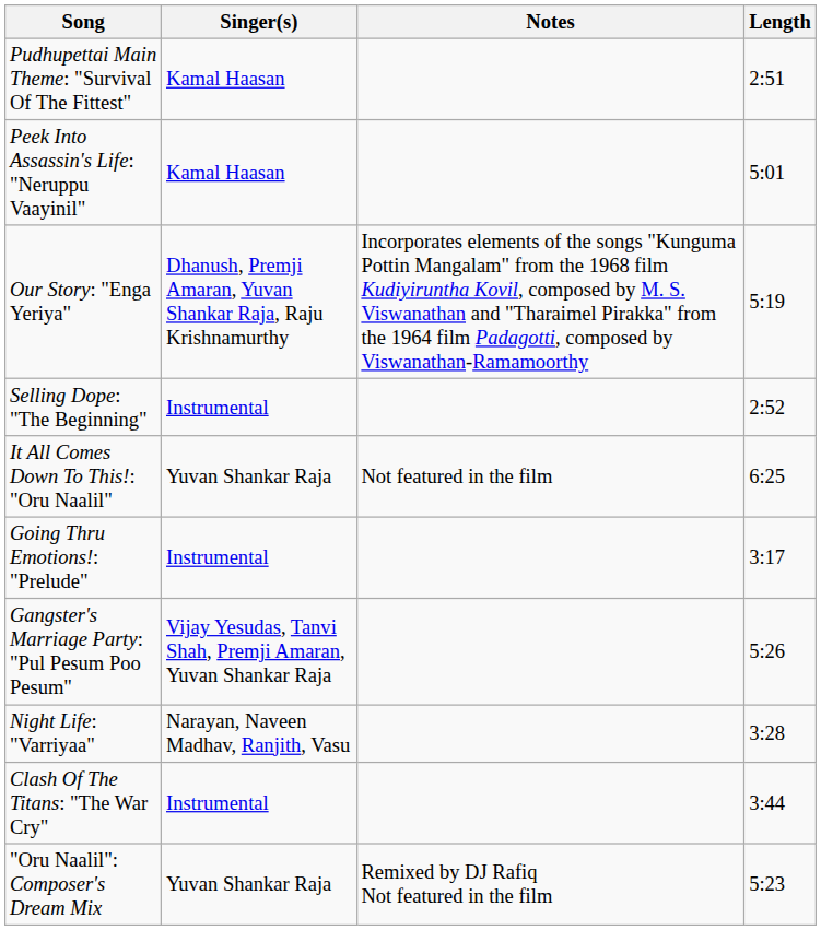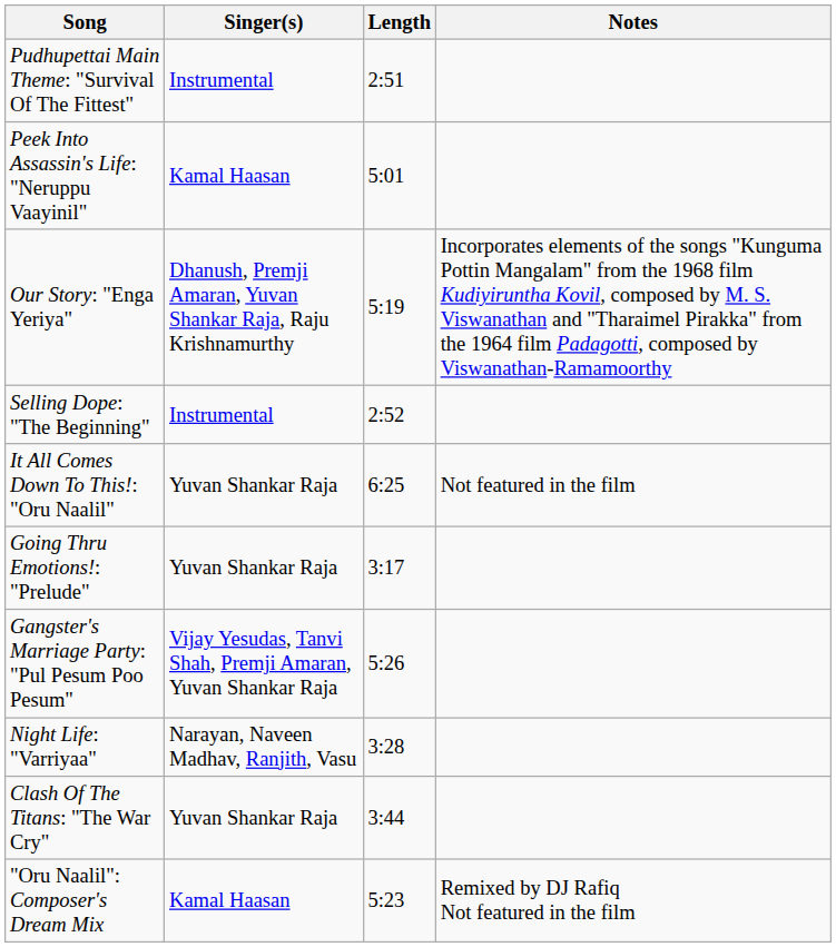columns swapped: Length <-> Notes
Pudhupettai Main Theme: "Survival Of The Fittest" | Singer(s): Kamal Haasan -> Instrumental
Going Thru Emotions!: "Prelude" | Singer(s): Instrumental -> Yuvan Shankar Raja
Clash Of The Titans: "The War Cry" | Singer(s): Instrumental -> Yuvan Shankar Raja
"Oru Naalil": Composer's Dream Mix | Singer(s): Yuvan Shankar Raja -> Kamal Haasan
